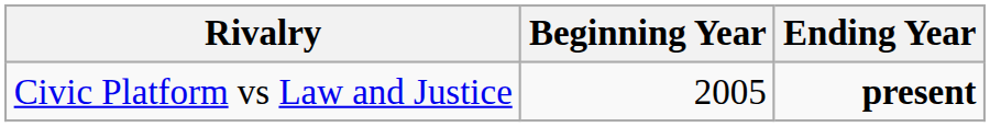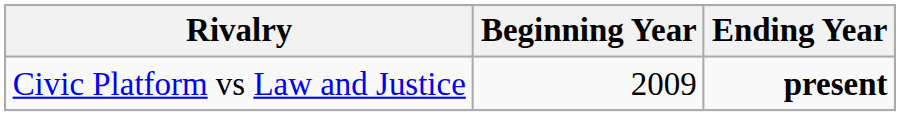Civic Platform vs Law and Justice | Beginning Year: 2005 -> 2009
